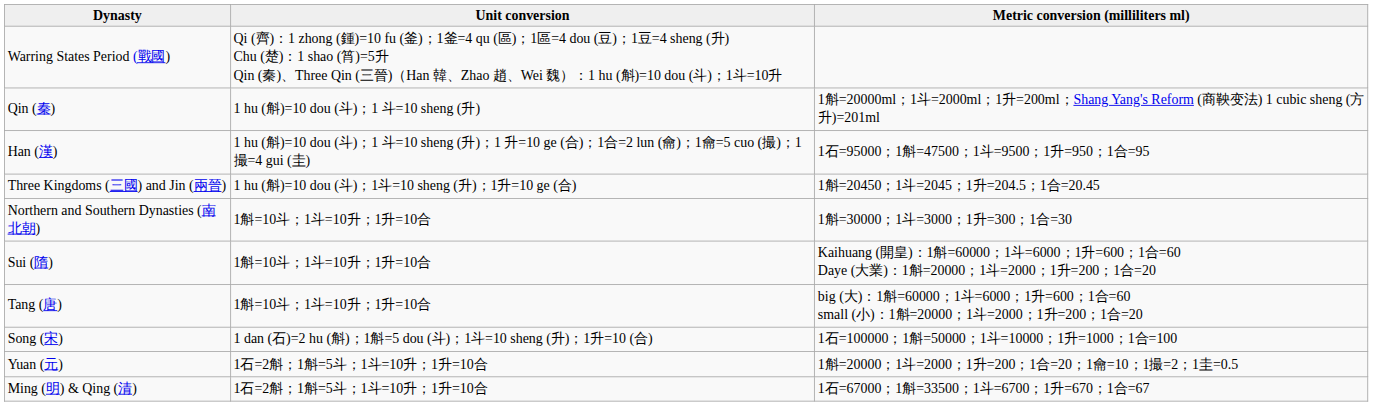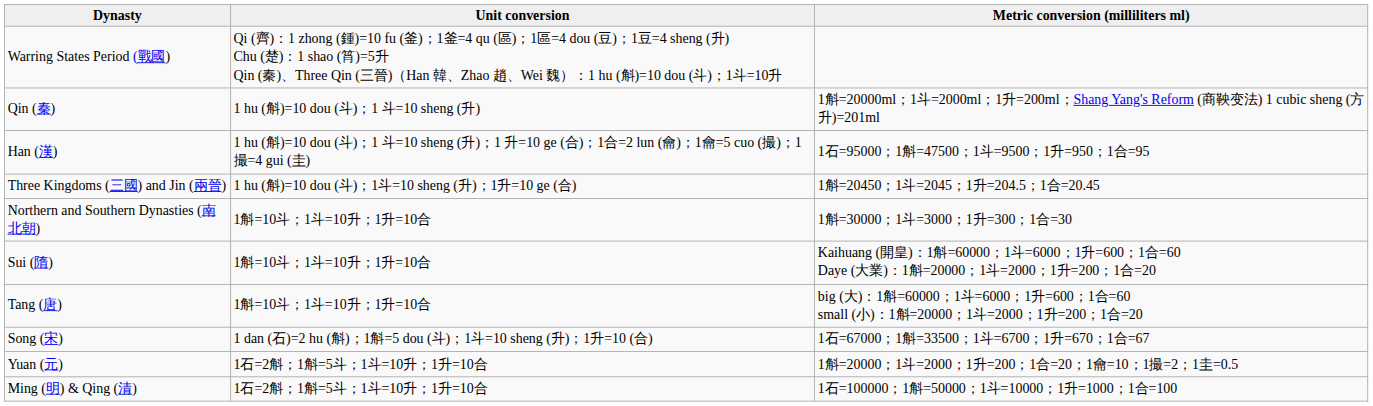Song (宋) | Metric conversion (milliliters ml): 1石=100000；1斛=50000；1斗=10000；1升=1000；1合=100 -> 1石=67000；1斛=33500；1斗=6700；1升=670；1合=67
Ming (明) & Qing (清) | Metric conversion (milliliters ml): 1石=67000；1斛=33500；1斗=6700；1升=670；1合=67 -> 1石=100000；1斛=50000；1斗=10000；1升=1000；1合=100
